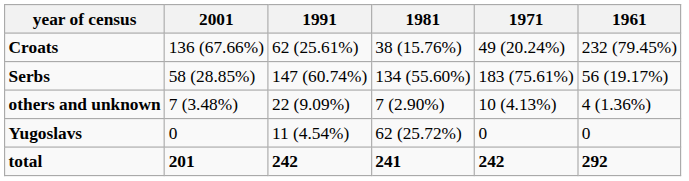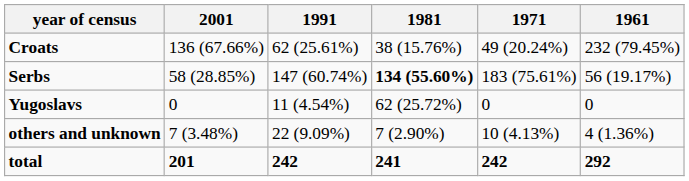Serbs | 1981: normal -> bold
rows swapped: Yugoslavs <-> others and unknown
